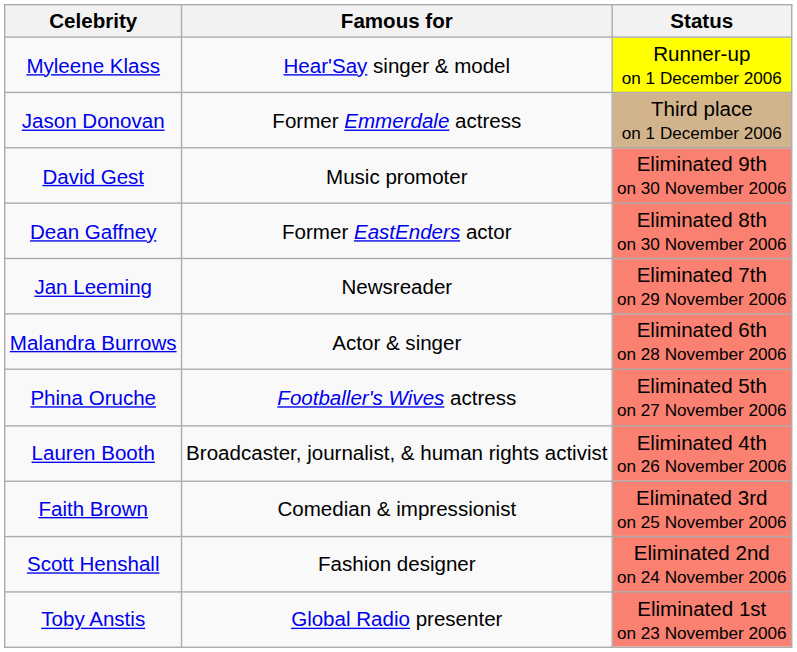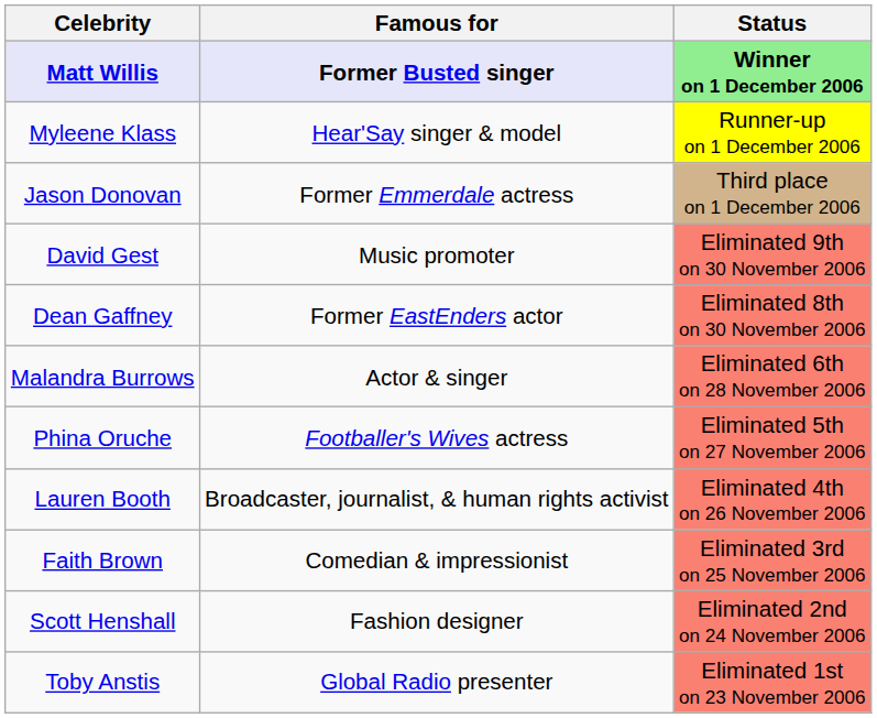+ row: Matt Willis | Former Busted singer | Winner on 1 December 2006
- row: Jan Leeming | Newsreader | Eliminated 7th on 29 November 2006
